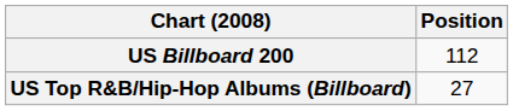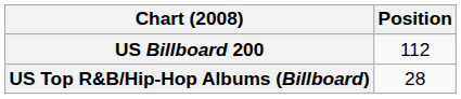US Top R&B/Hip-Hop Albums (Billboard) | Position: 27 -> 28
